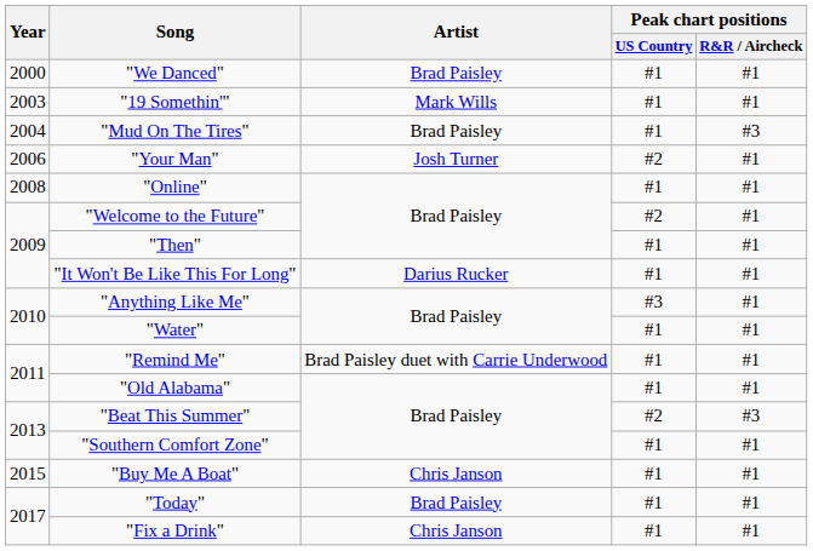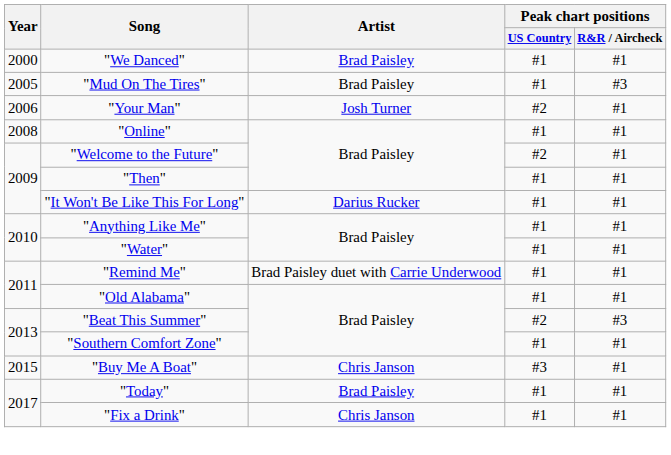- row: 2003 | "19 Somethin'" | Mark Wills | #1 | #1
"Mud On The Tires" | Year: 2004 -> 2005
"Anything Like Me" | Peak chart positions / US Country: #3 -> #1
"Buy Me A Boat" | Peak chart positions / US Country: #1 -> #3
